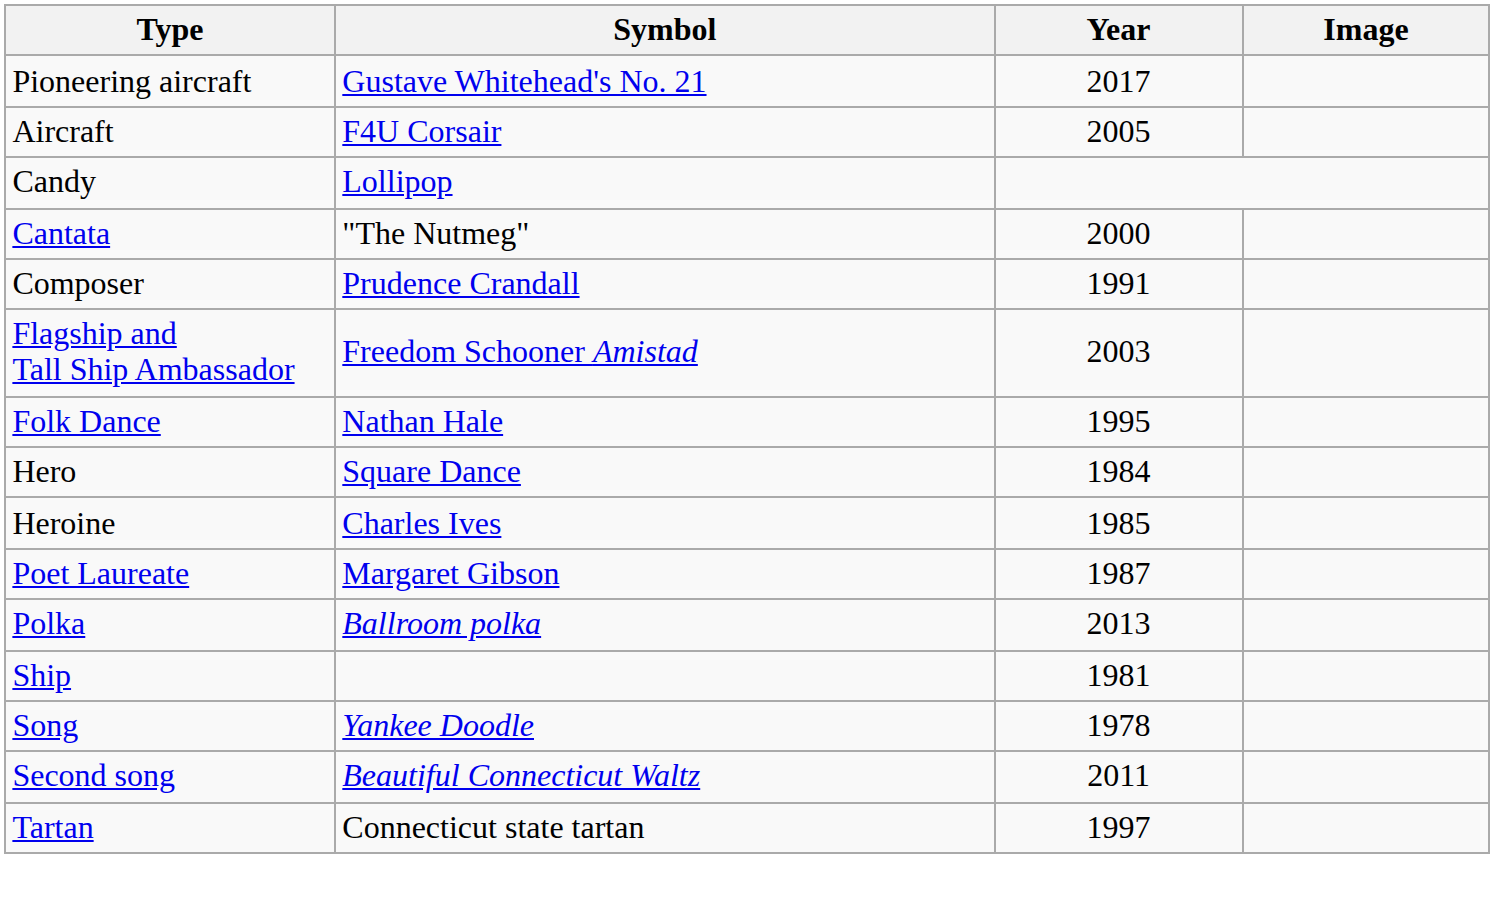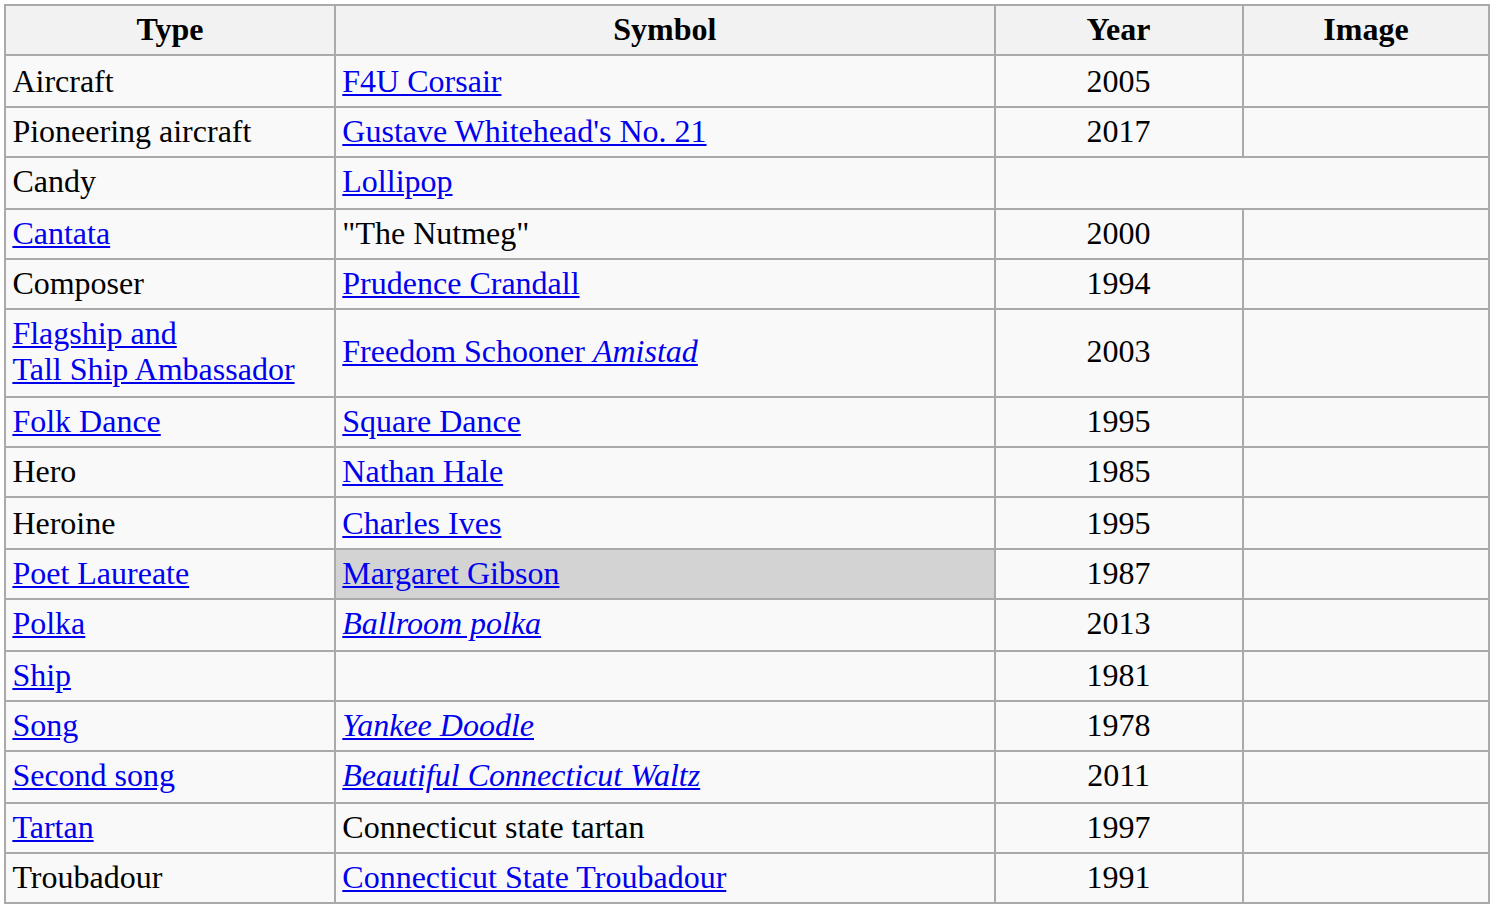rows swapped: Aircraft <-> Pioneering aircraft
Composer | Year: 1991 -> 1994
Folk Dance | Symbol: Nathan Hale -> Square Dance
Hero | Symbol: Square Dance -> Nathan Hale
Hero | Year: 1984 -> 1985
Heroine | Year: 1985 -> 1995
Poet Laureate | Symbol: no background -> lightgrey background
+ row: Troubadour | Connecticut State Troubadour | 1991
